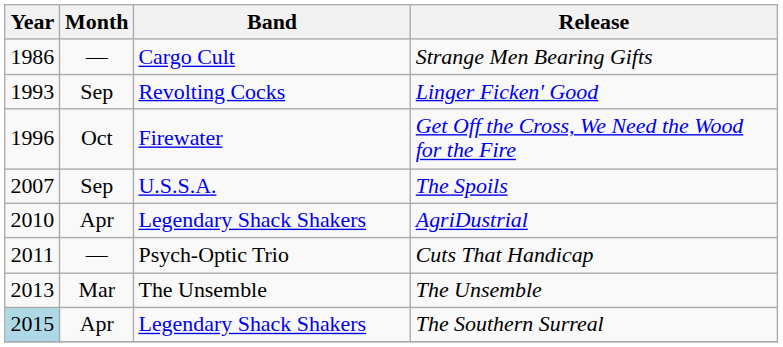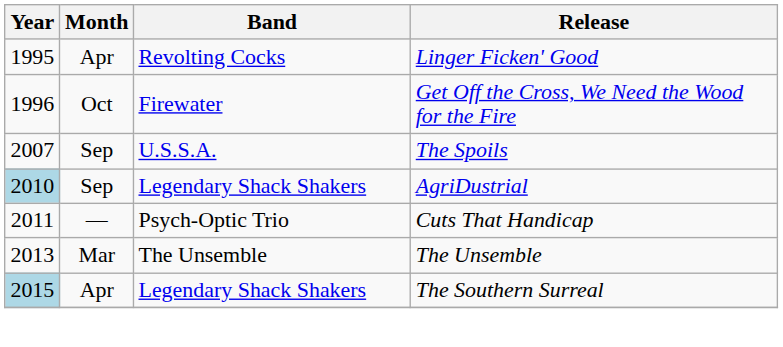- row: 1986 | — | Cargo Cult | Strange Men Bearing Gifts
Linger Ficken' Good | Year: 1993 -> 1995
Linger Ficken' Good | Month: Sep -> Apr
AgriDustrial | Year: no background -> lightblue background
AgriDustrial | Month: Apr -> Sep
